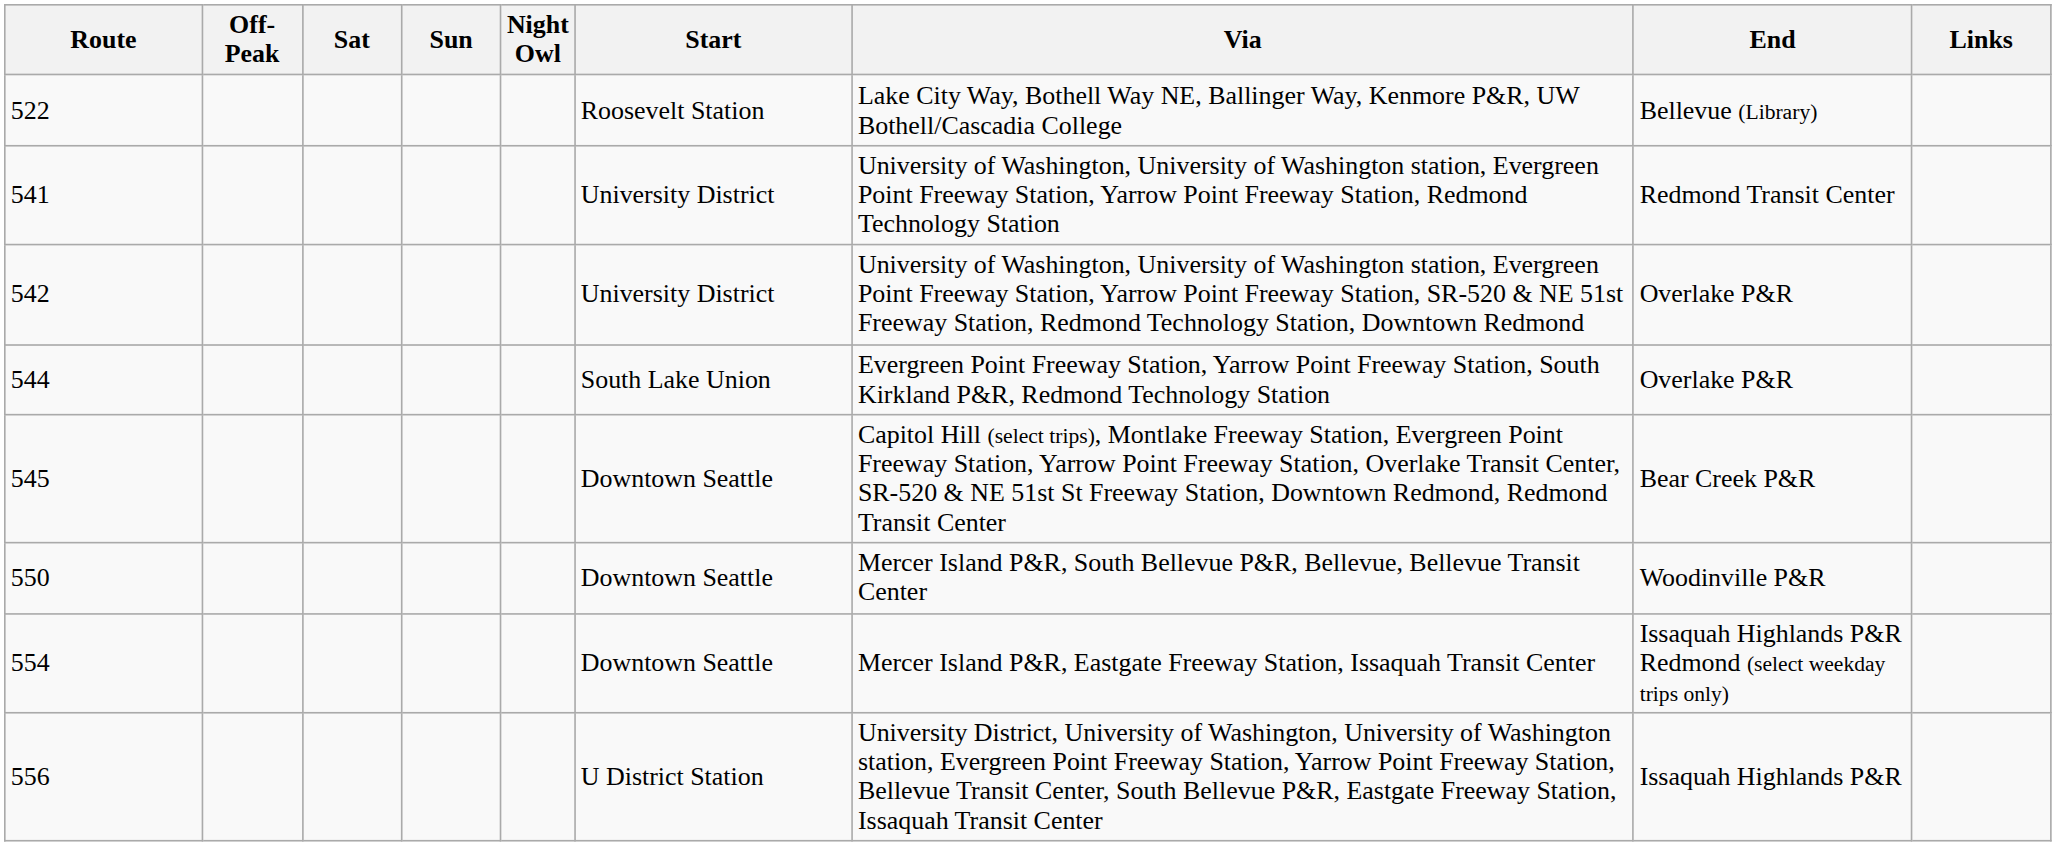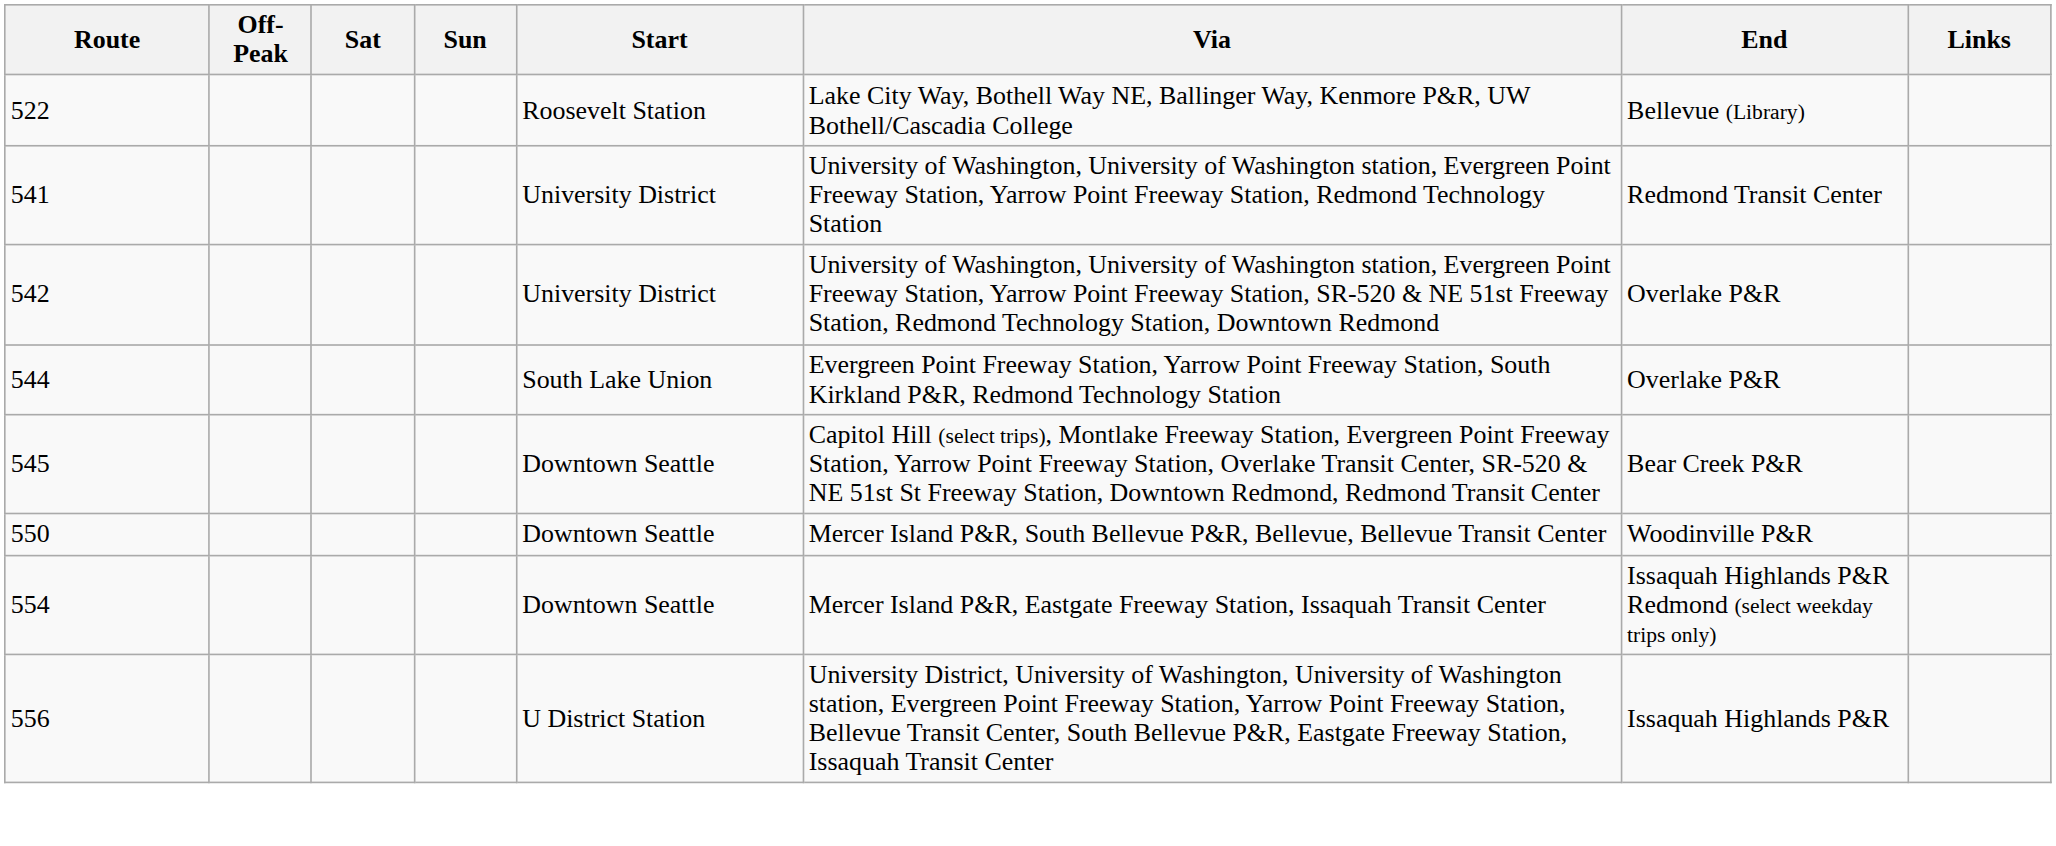- column: Night Owl
